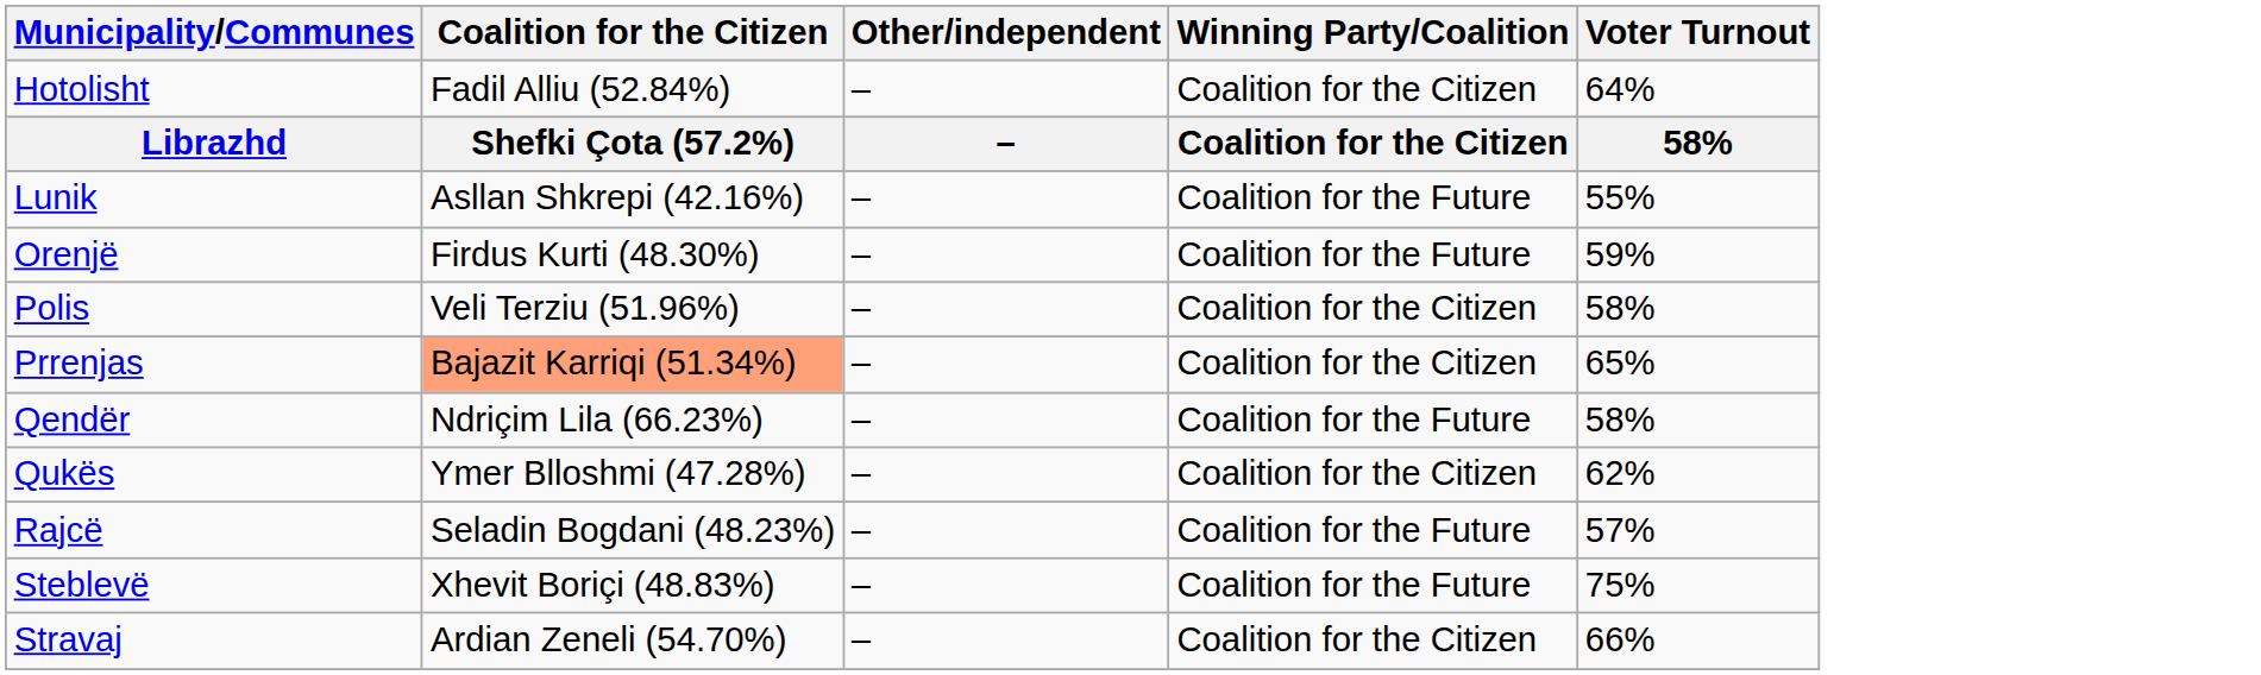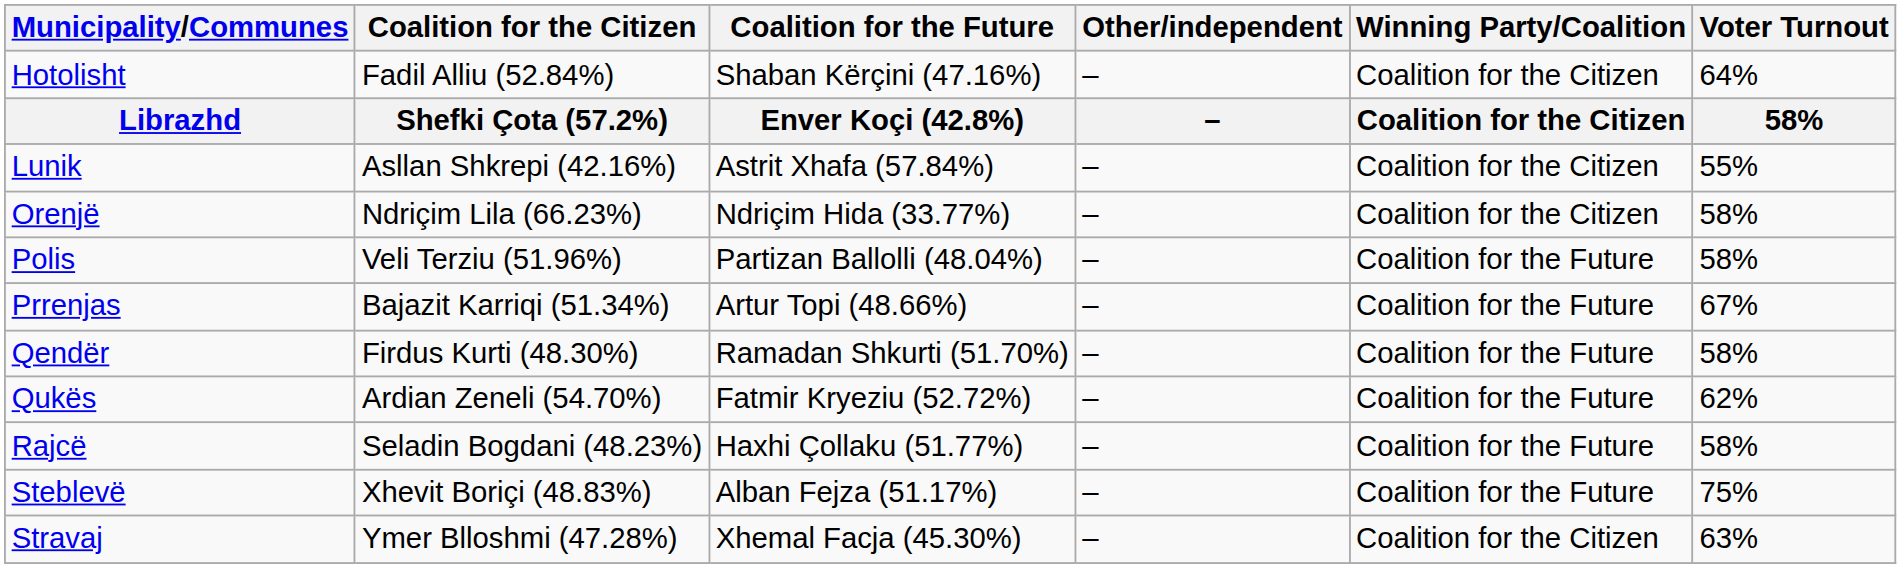+ column: Coalition for the Future | Shaban Kërçini (47.16%) | Enver Koçi (42.8%) | Astrit Xhafa (57.84%) | Ndriçim Hida (33.77%) | Partizan Ballolli (48.04%) | Artur Topi (48.66%) | Ramadan Shkurti (51.70%) | Fatmir Kryeziu (52.72%) | Haxhi Çollaku (51.77%) | Alban Fejza (51.17%) | Xhemal Facja (45.30%)
Lunik | Winning Party/Coalition: Coalition for the Future -> Coalition for the Citizen
Orenjë | Coalition for the Citizen: Firdus Kurti (48.30%) -> Ndriçim Lila (66.23%)
Orenjë | Winning Party/Coalition: Coalition for the Future -> Coalition for the Citizen
Orenjë | Voter Turnout: 59% -> 58%
Polis | Winning Party/Coalition: Coalition for the Citizen -> Coalition for the Future
Prrenjas | Coalition for the Citizen: lightsalmon background -> no background
Prrenjas | Winning Party/Coalition: Coalition for the Citizen -> Coalition for the Future
Prrenjas | Voter Turnout: 65% -> 67%
Qendër | Coalition for the Citizen: Ndriçim Lila (66.23%) -> Firdus Kurti (48.30%)
Qukës | Coalition for the Citizen: Ymer Blloshmi (47.28%) -> Ardian Zeneli (54.70%)
Qukës | Winning Party/Coalition: Coalition for the Citizen -> Coalition for the Future
Rajcë | Voter Turnout: 57% -> 58%
Stravaj | Coalition for the Citizen: Ardian Zeneli (54.70%) -> Ymer Blloshmi (47.28%)
Stravaj | Voter Turnout: 66% -> 63%
